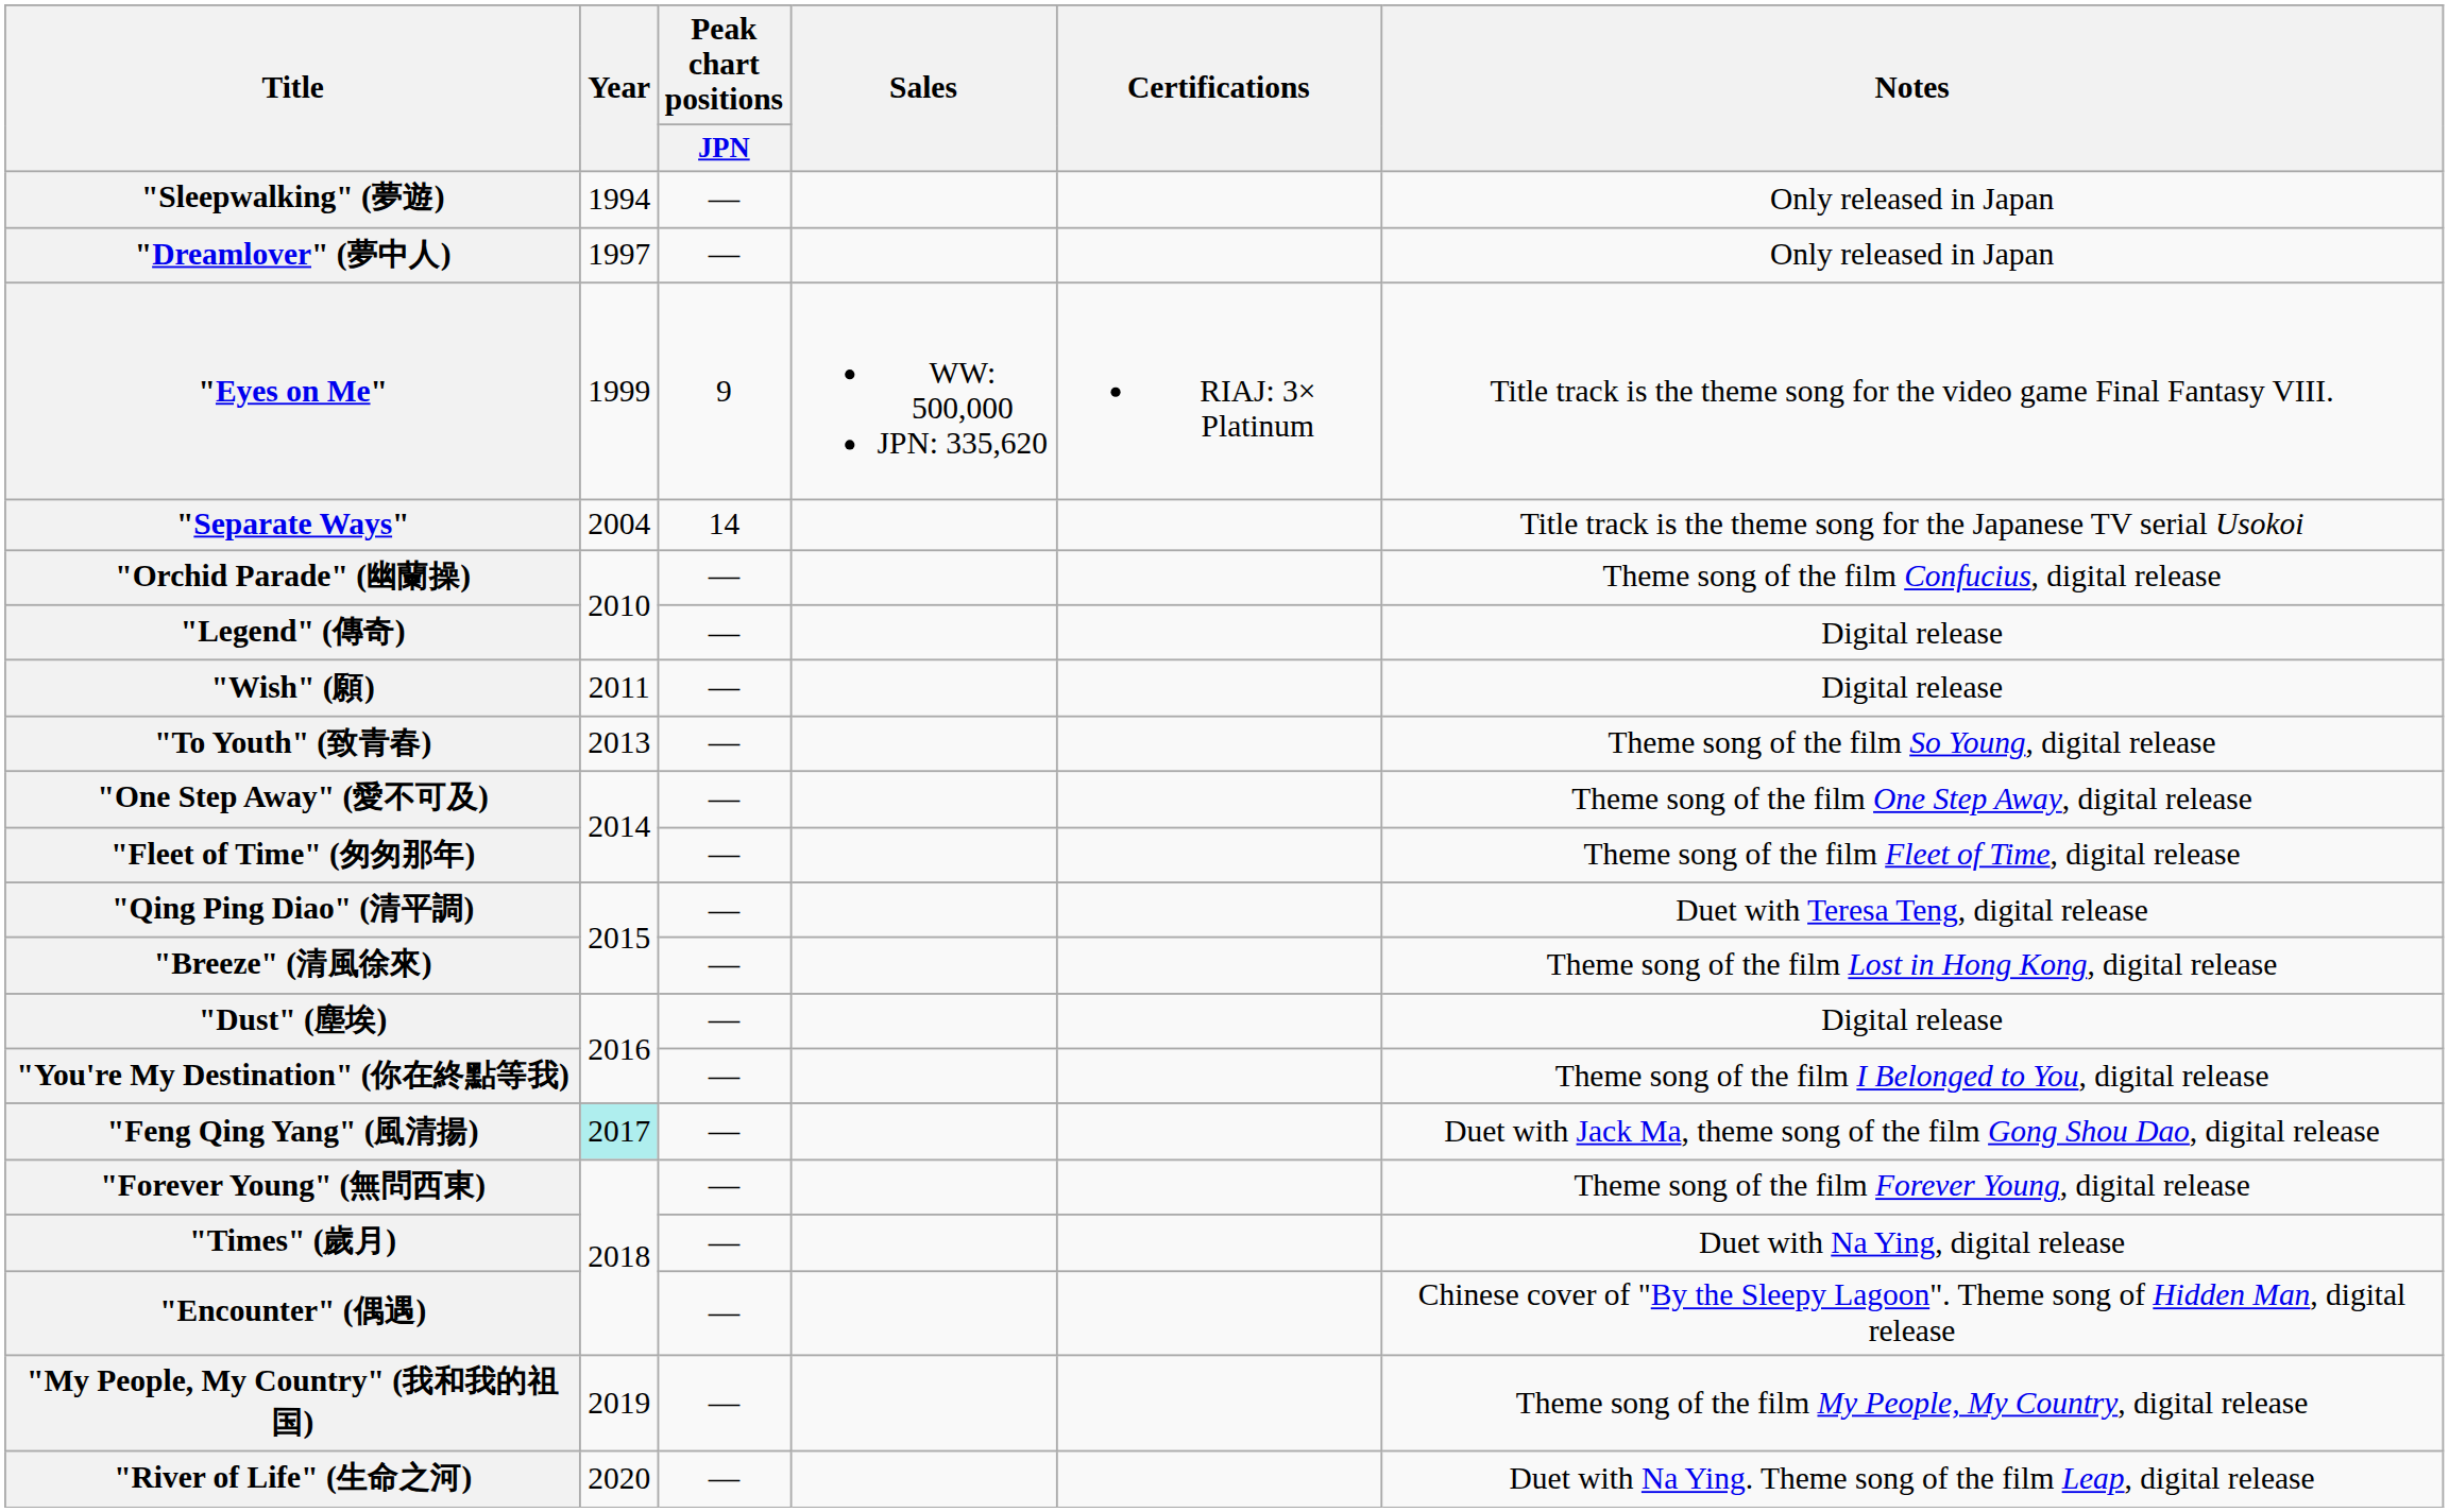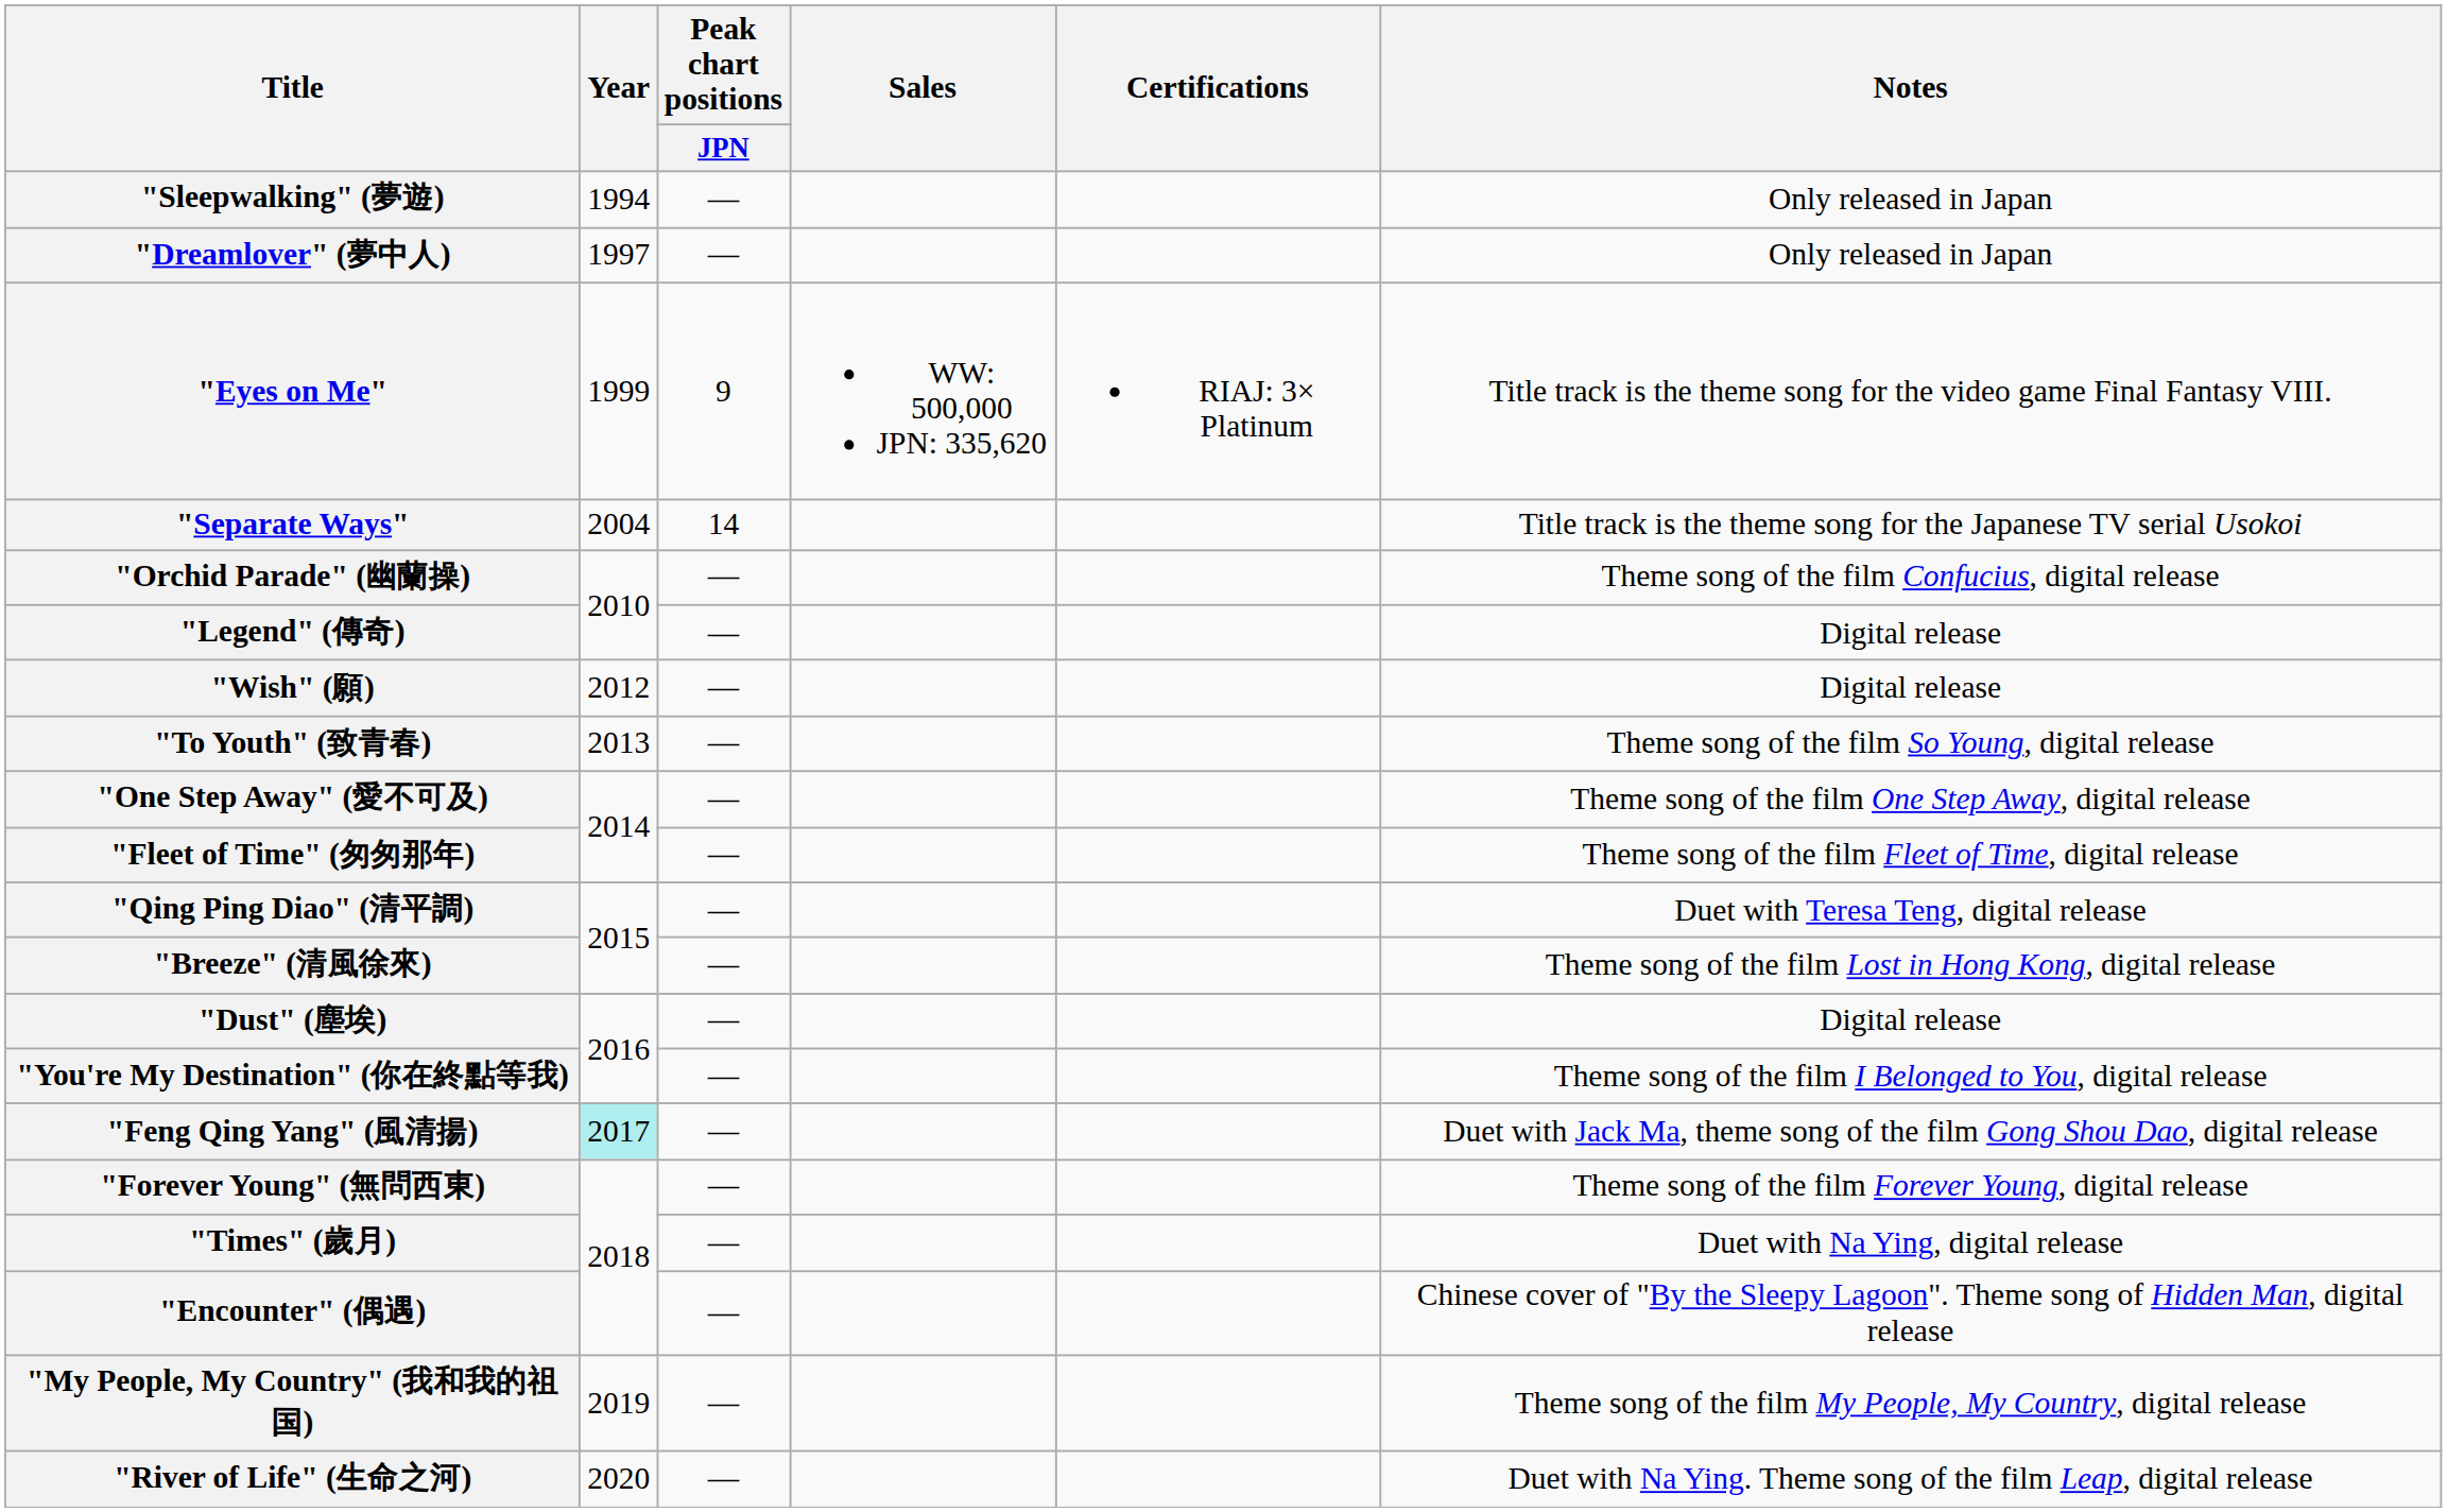"Wish" (願) | Year: 2011 -> 2012
